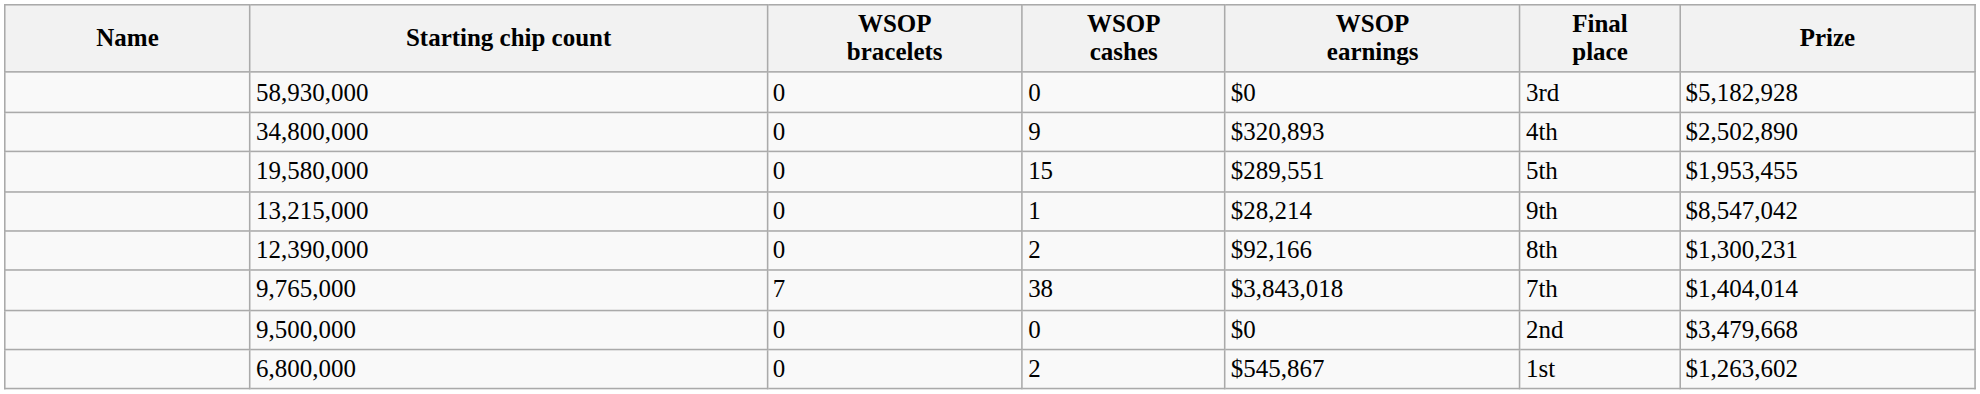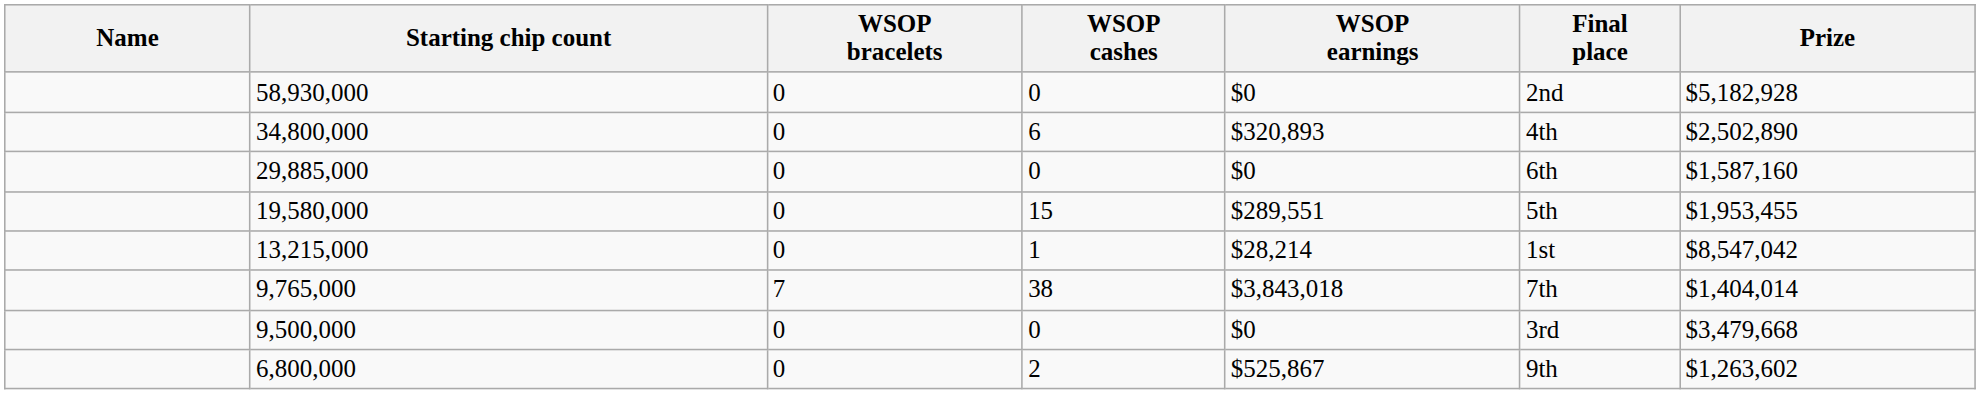58,930,000 | Final place: 3rd -> 2nd
34,800,000 | WSOP cashes: 9 -> 6
+ row: 29,885,000 | 0 | 0 | $0 | 6th | $1,587,160
13,215,000 | Final place: 9th -> 1st
- row: 12,390,000 | 0 | 2 | $92,166 | 8th | $1,300,231
9,500,000 | Final place: 2nd -> 3rd
6,800,000 | WSOP earnings: $545,867 -> $525,867
6,800,000 | Final place: 1st -> 9th
